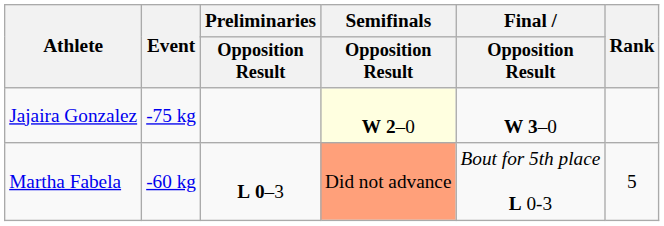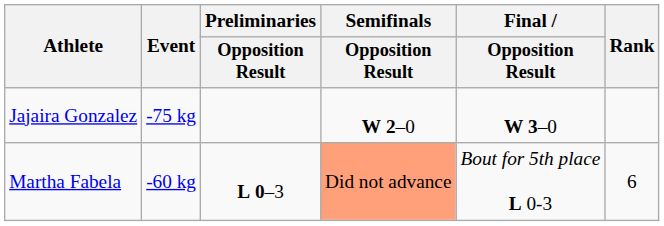Jajaira Gonzalez | Semifinals / Opposition Result: lightyellow background -> no background
Martha Fabela | Rank: 5 -> 6
